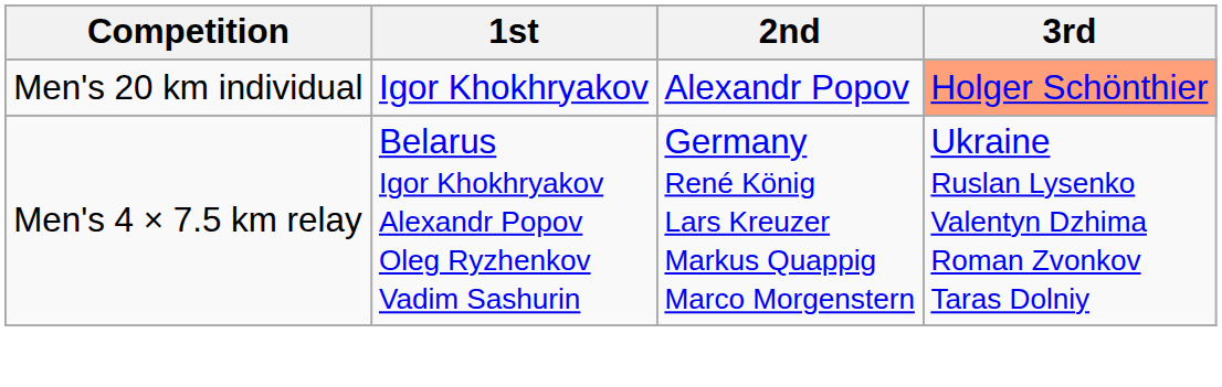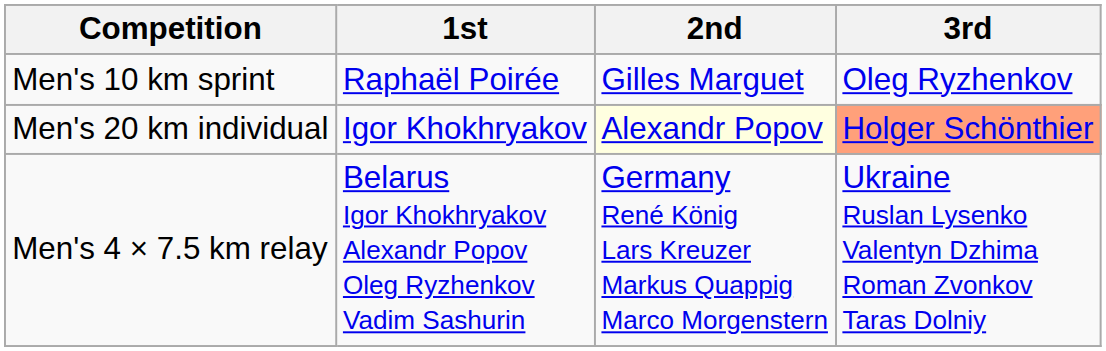+ row: Men's 10 km sprint | Raphaël Poirée | Gilles Marguet | Oleg Ryzhenkov
Men's 20 km individual | 2nd: no background -> lightyellow background
